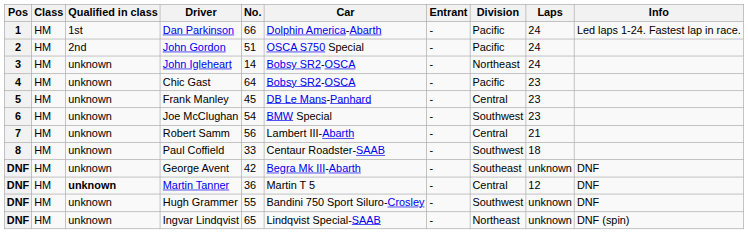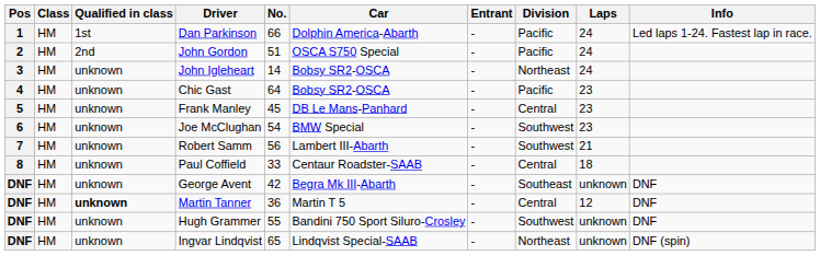Robert Samm | Division: Central -> Southwest
Paul Coffield | Division: Southwest -> Central
